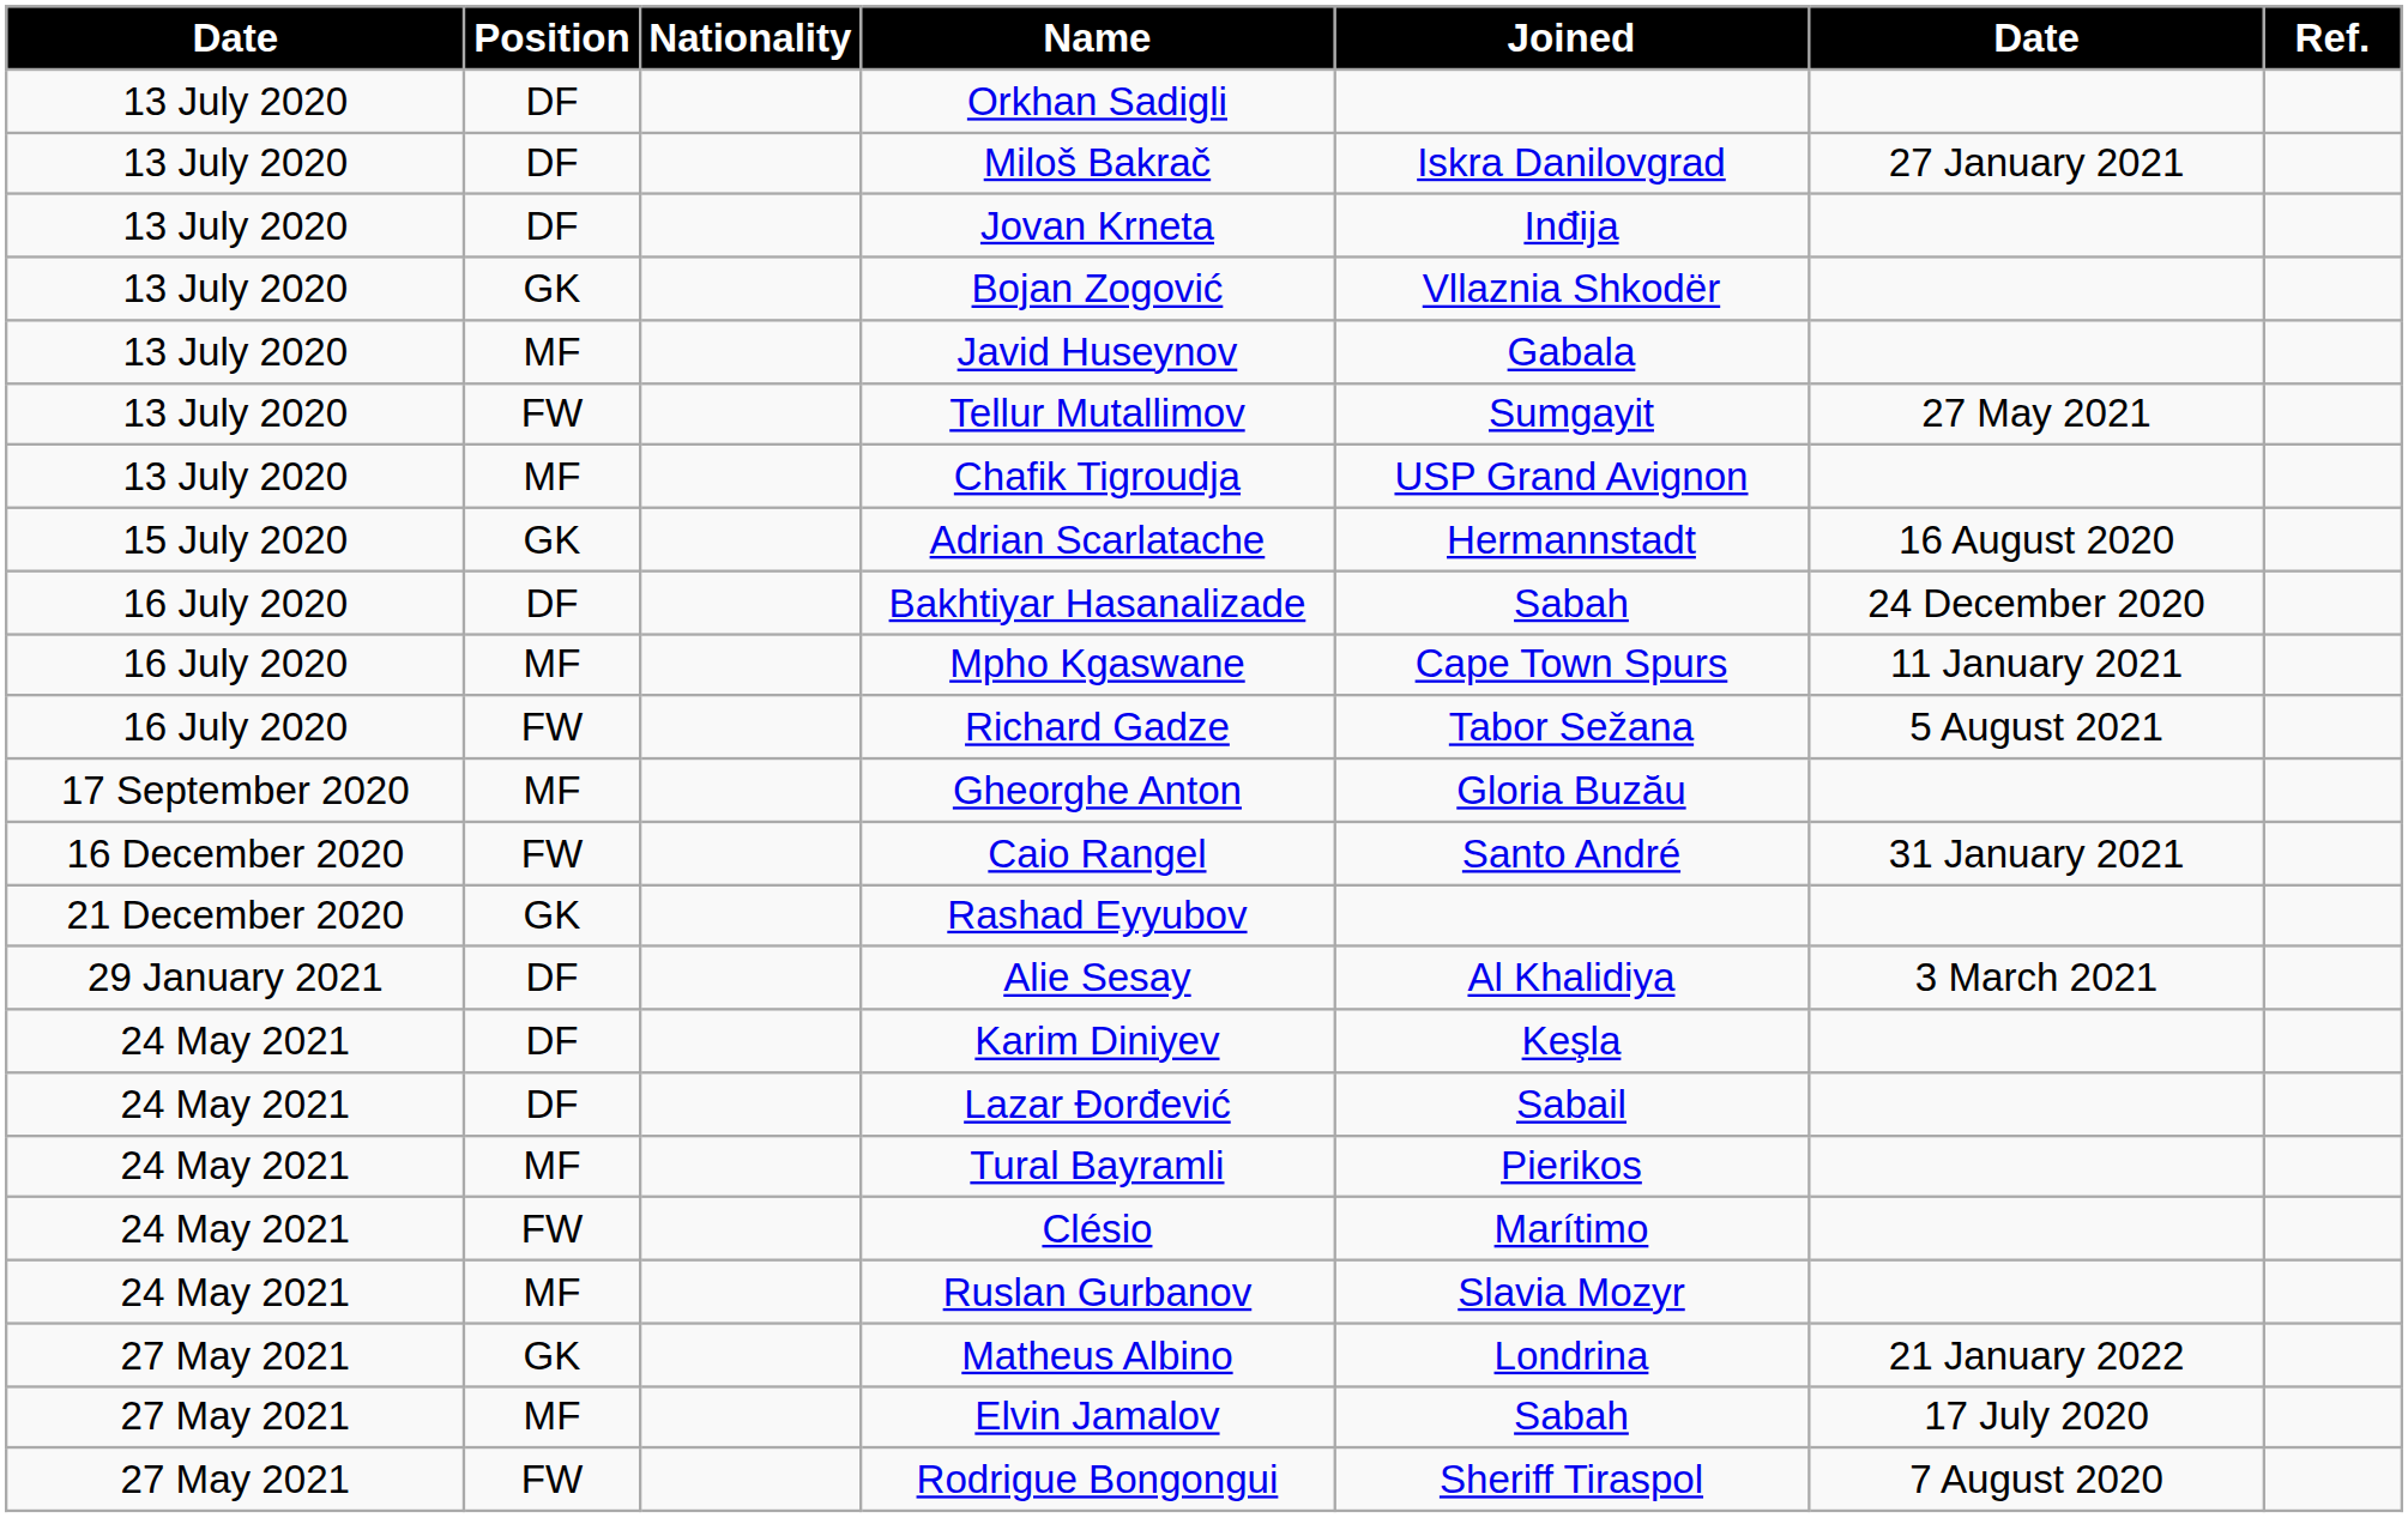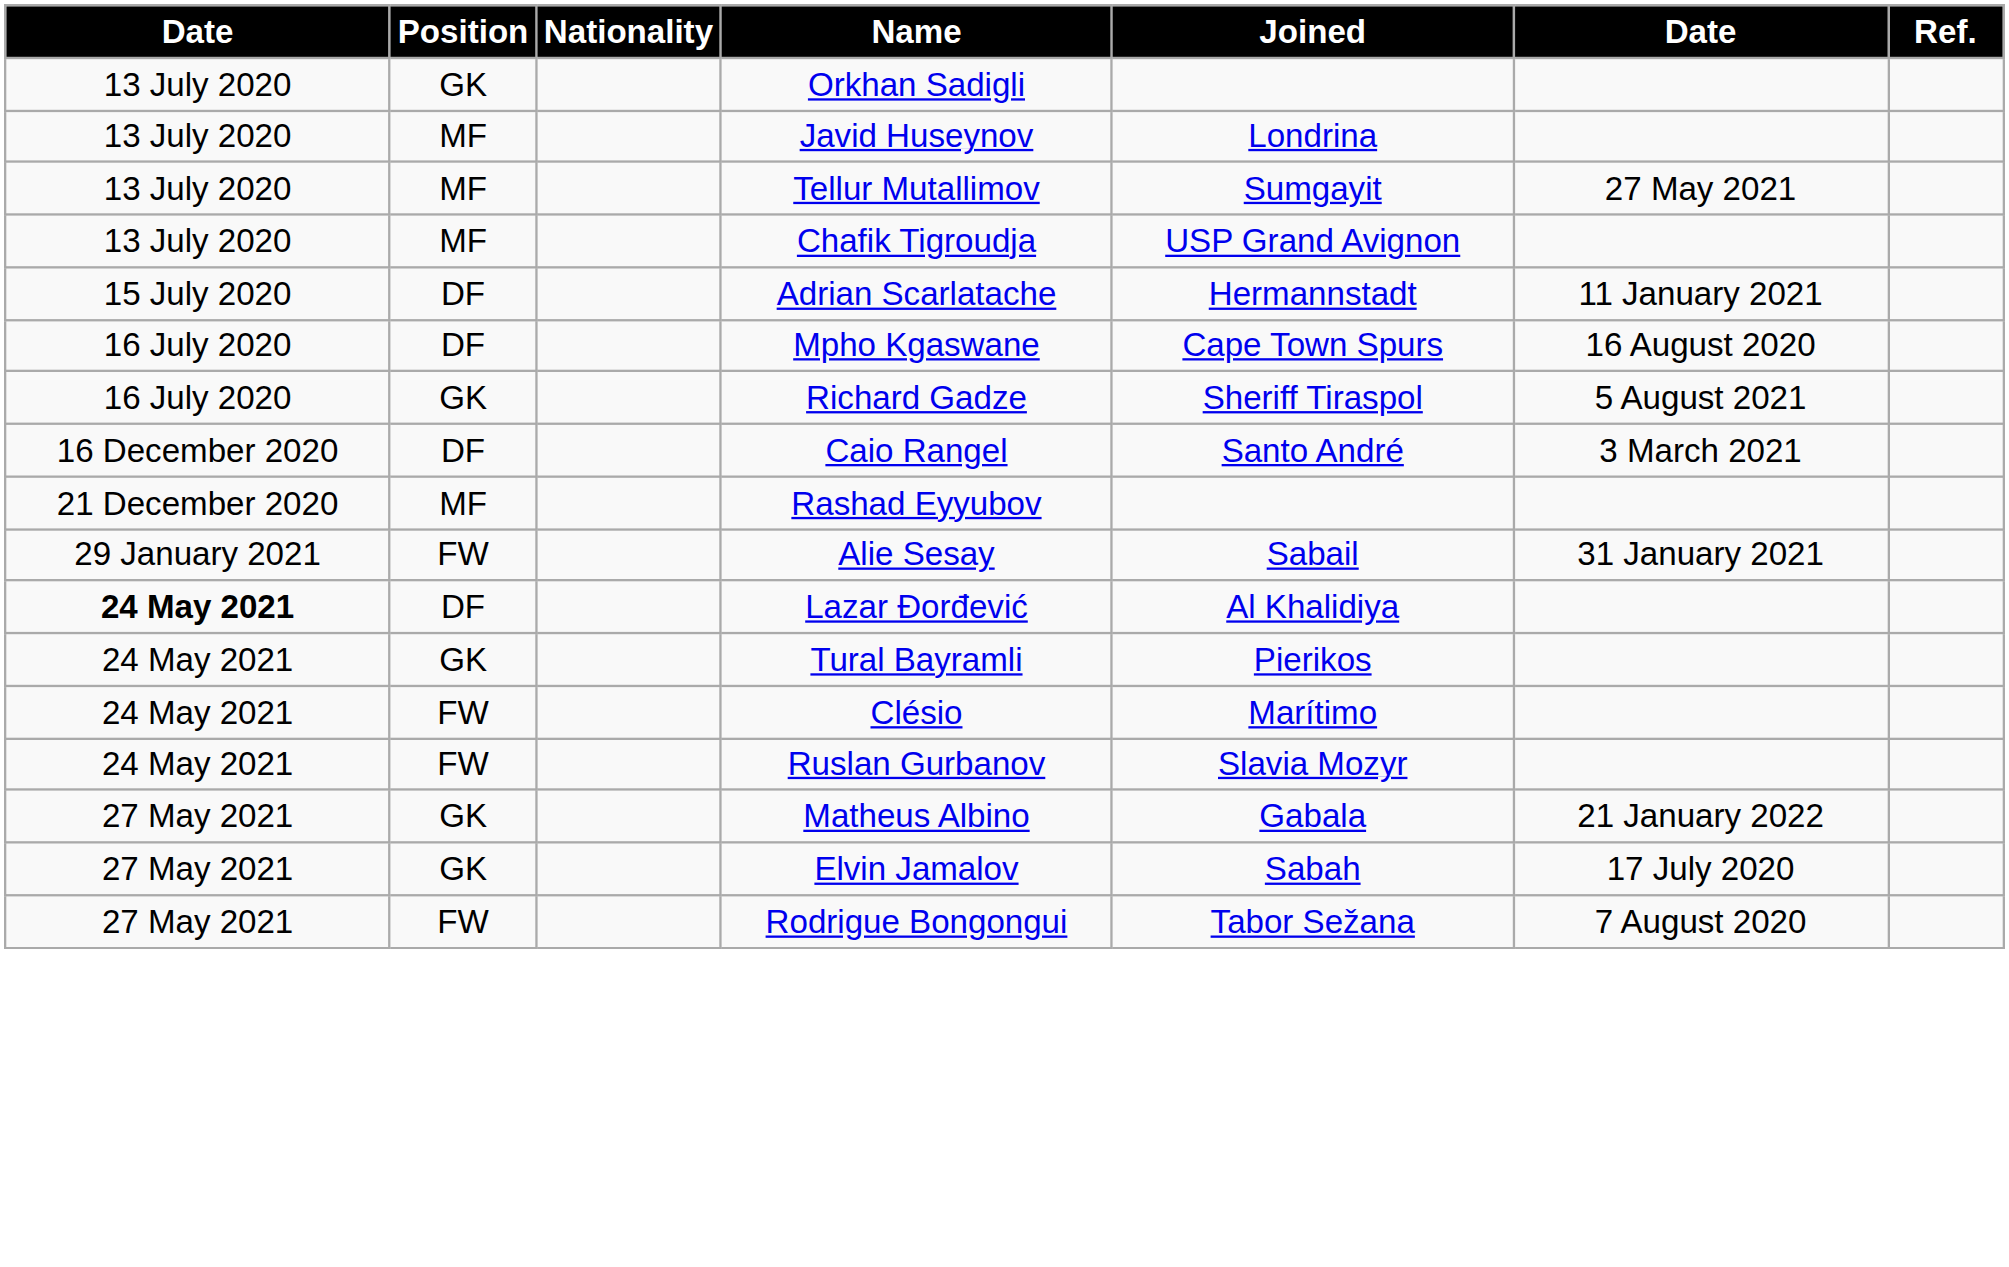Orkhan Sadigli | Position: DF -> GK
- row: 13 July 2020 | DF | Miloš Bakrač | Iskra Danilovgrad | 27 January 2021
- row: 13 July 2020 | DF | Jovan Krneta | Inđija
- row: 13 July 2020 | GK | Bojan Zogović | Vllaznia Shkodër
Javid Huseynov | Joined: Gabala -> Londrina
Tellur Mutallimov | Position: FW -> MF
Adrian Scarlatache | Position: GK -> DF
Adrian Scarlatache | column 6: 16 August 2020 -> 11 January 2021
- row: 16 July 2020 | DF | Bakhtiyar Hasanalizade | Sabah | 24 December 2020
Mpho Kgaswane | Position: MF -> DF
Mpho Kgaswane | column 6: 11 January 2021 -> 16 August 2020
Richard Gadze | Position: FW -> GK
Richard Gadze | Joined: Tabor Sežana -> Sheriff Tiraspol
- row: 17 September 2020 | MF | Gheorghe Anton | Gloria Buzău
Caio Rangel | Position: FW -> DF
Caio Rangel | column 6: 31 January 2021 -> 3 March 2021
Rashad Eyyubov | Position: GK -> MF
Alie Sesay | Position: DF -> FW
Alie Sesay | Joined: Al Khalidiya -> Sabail
Alie Sesay | column 6: 3 March 2021 -> 31 January 2021
- row: 24 May 2021 | DF | Karim Diniyev | Keşla
Lazar Đorđević | column 1: normal -> bold
Lazar Đorđević | Joined: Sabail -> Al Khalidiya
Tural Bayramli | Position: MF -> GK
Ruslan Gurbanov | Position: MF -> FW
Matheus Albino | Joined: Londrina -> Gabala
Elvin Jamalov | Position: MF -> GK
Rodrigue Bongongui | Joined: Sheriff Tiraspol -> Tabor Sežana
